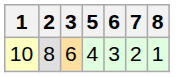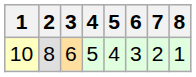+ column: 4 | 5
